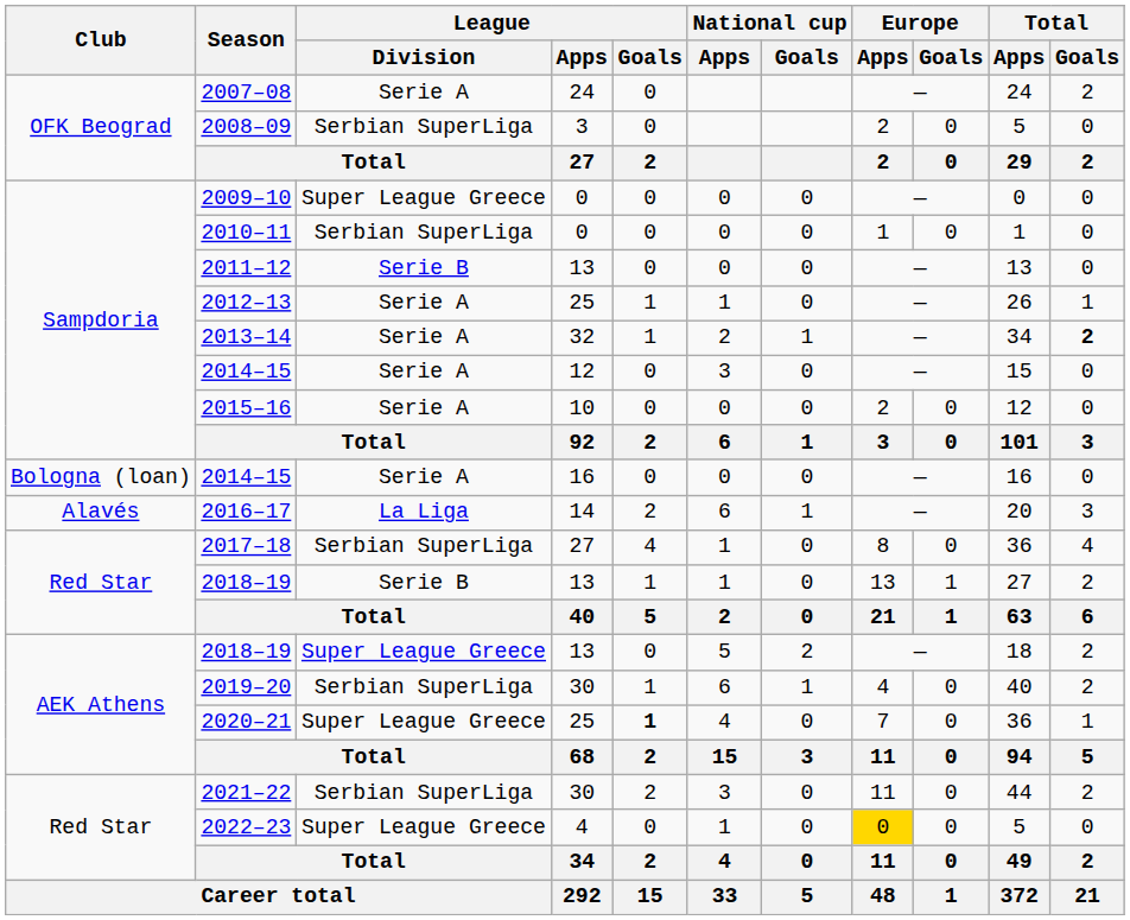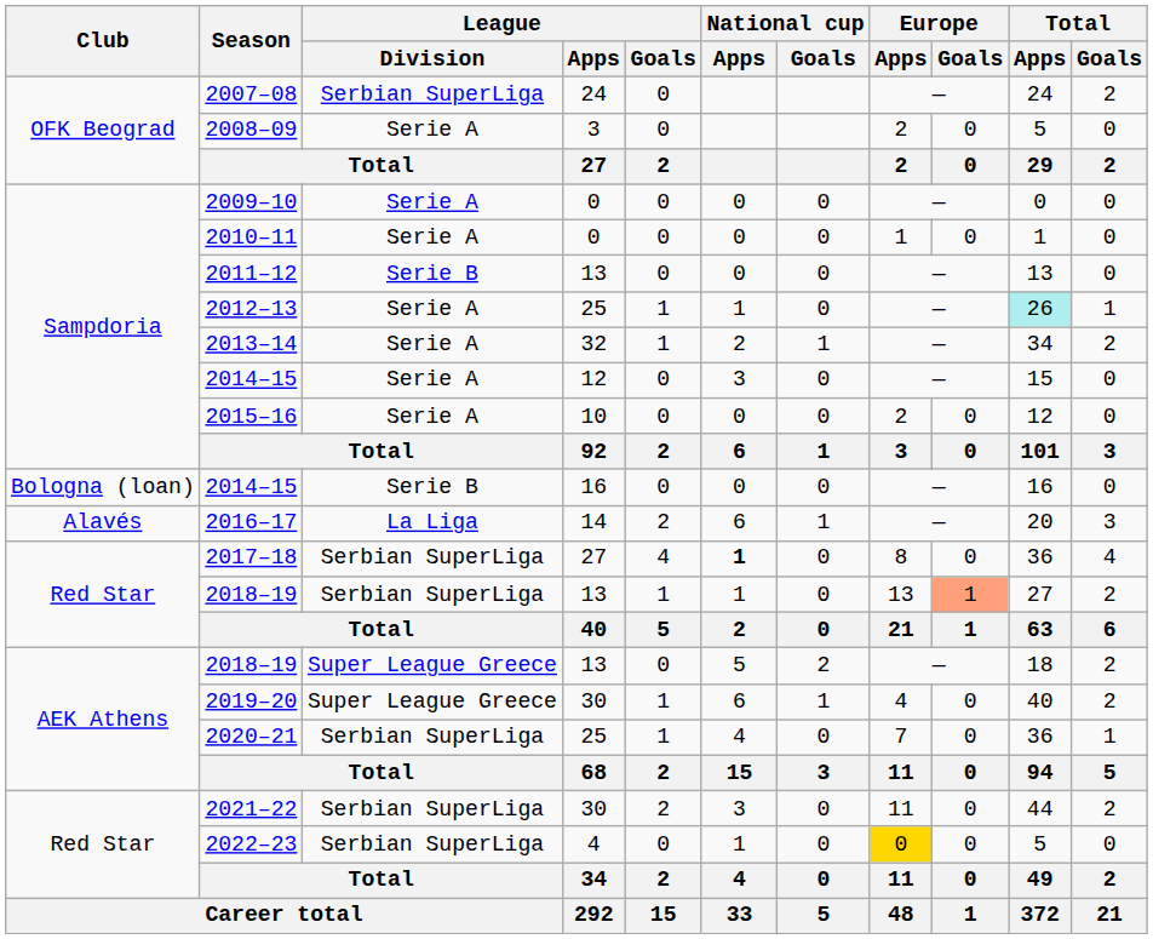2007–08 | League / Division: Serie A -> Serbian SuperLiga
2008–09 | League / Division: Serbian SuperLiga -> Serie A
2009–10 | League / Division: Super League Greece -> Serie A
2010–11 | League / Division: Serbian SuperLiga -> Serie A
2012–13 | Total / Apps: no background -> paleturquoise background
2013–14 | Total / Goals: bold -> normal
Bologna (loan) / 2014–15 | League / Division: Serie A -> Serie B
2017–18 | National cup / Apps: normal -> bold
Red Star / 2018–19 | League / Division: Serie B -> Serbian SuperLiga
Red Star / 2018–19 | Europe / Goals: no background -> lightsalmon background
2019–20 | League / Division: Serbian SuperLiga -> Super League Greece
2020–21 | League / Division: Super League Greece -> Serbian SuperLiga
2020–21 | League / Goals: bold -> normal
2022–23 | League / Division: Super League Greece -> Serbian SuperLiga
